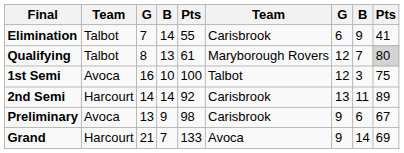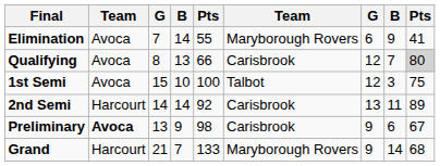Elimination | column 2: Talbot -> Avoca
Elimination | column 6: Carisbrook -> Maryborough Rovers
Qualifying | column 2: Talbot -> Avoca
Qualifying | column 5: 61 -> 66
Qualifying | column 6: Maryborough Rovers -> Carisbrook
1st Semi | column 3: 16 -> 15
Preliminary | column 2: normal -> bold
Grand | column 6: Avoca -> Maryborough Rovers
Grand | column 9: 69 -> 68
